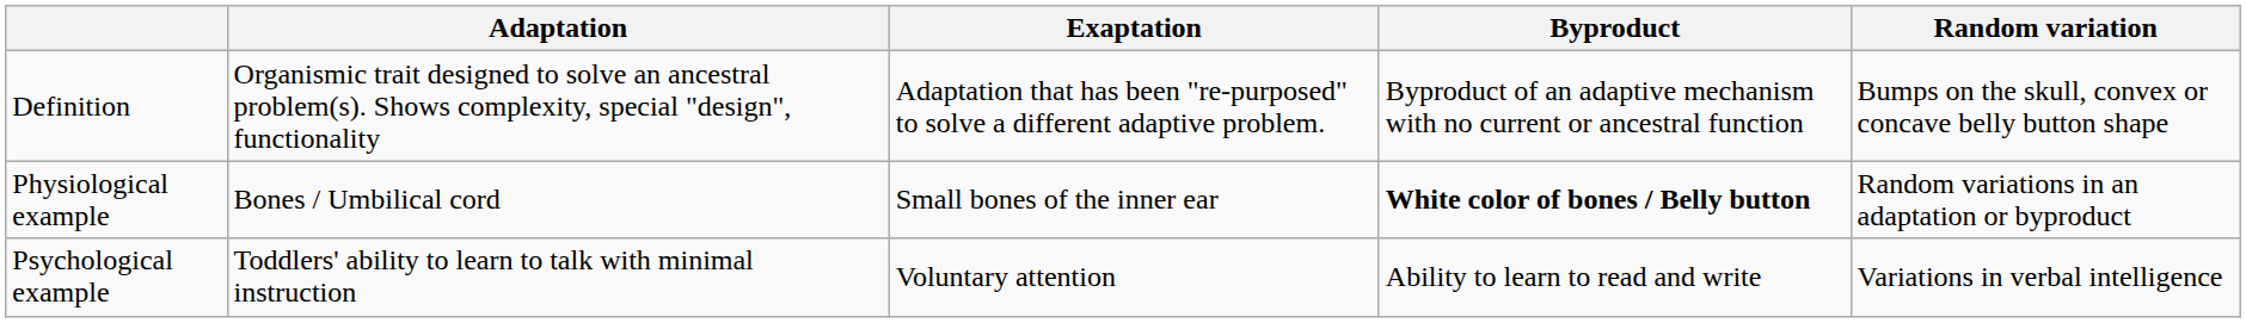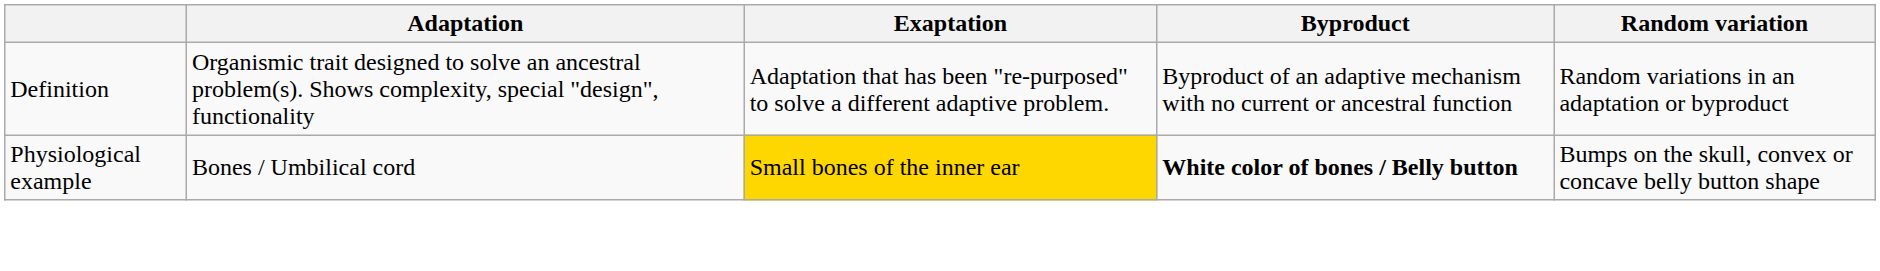Definition | Random variation: Bumps on the skull, convex or concave belly button shape -> Random variations in an adaptation or byproduct
Physiological example | Exaptation: no background -> gold background
Physiological example | Random variation: Random variations in an adaptation or byproduct -> Bumps on the skull, convex or concave belly button shape
- row: Psychological example | Toddlers' ability to learn to talk with minimal instruction | Voluntary attention | Ability to learn to read and write | Variations in verbal intelligence
